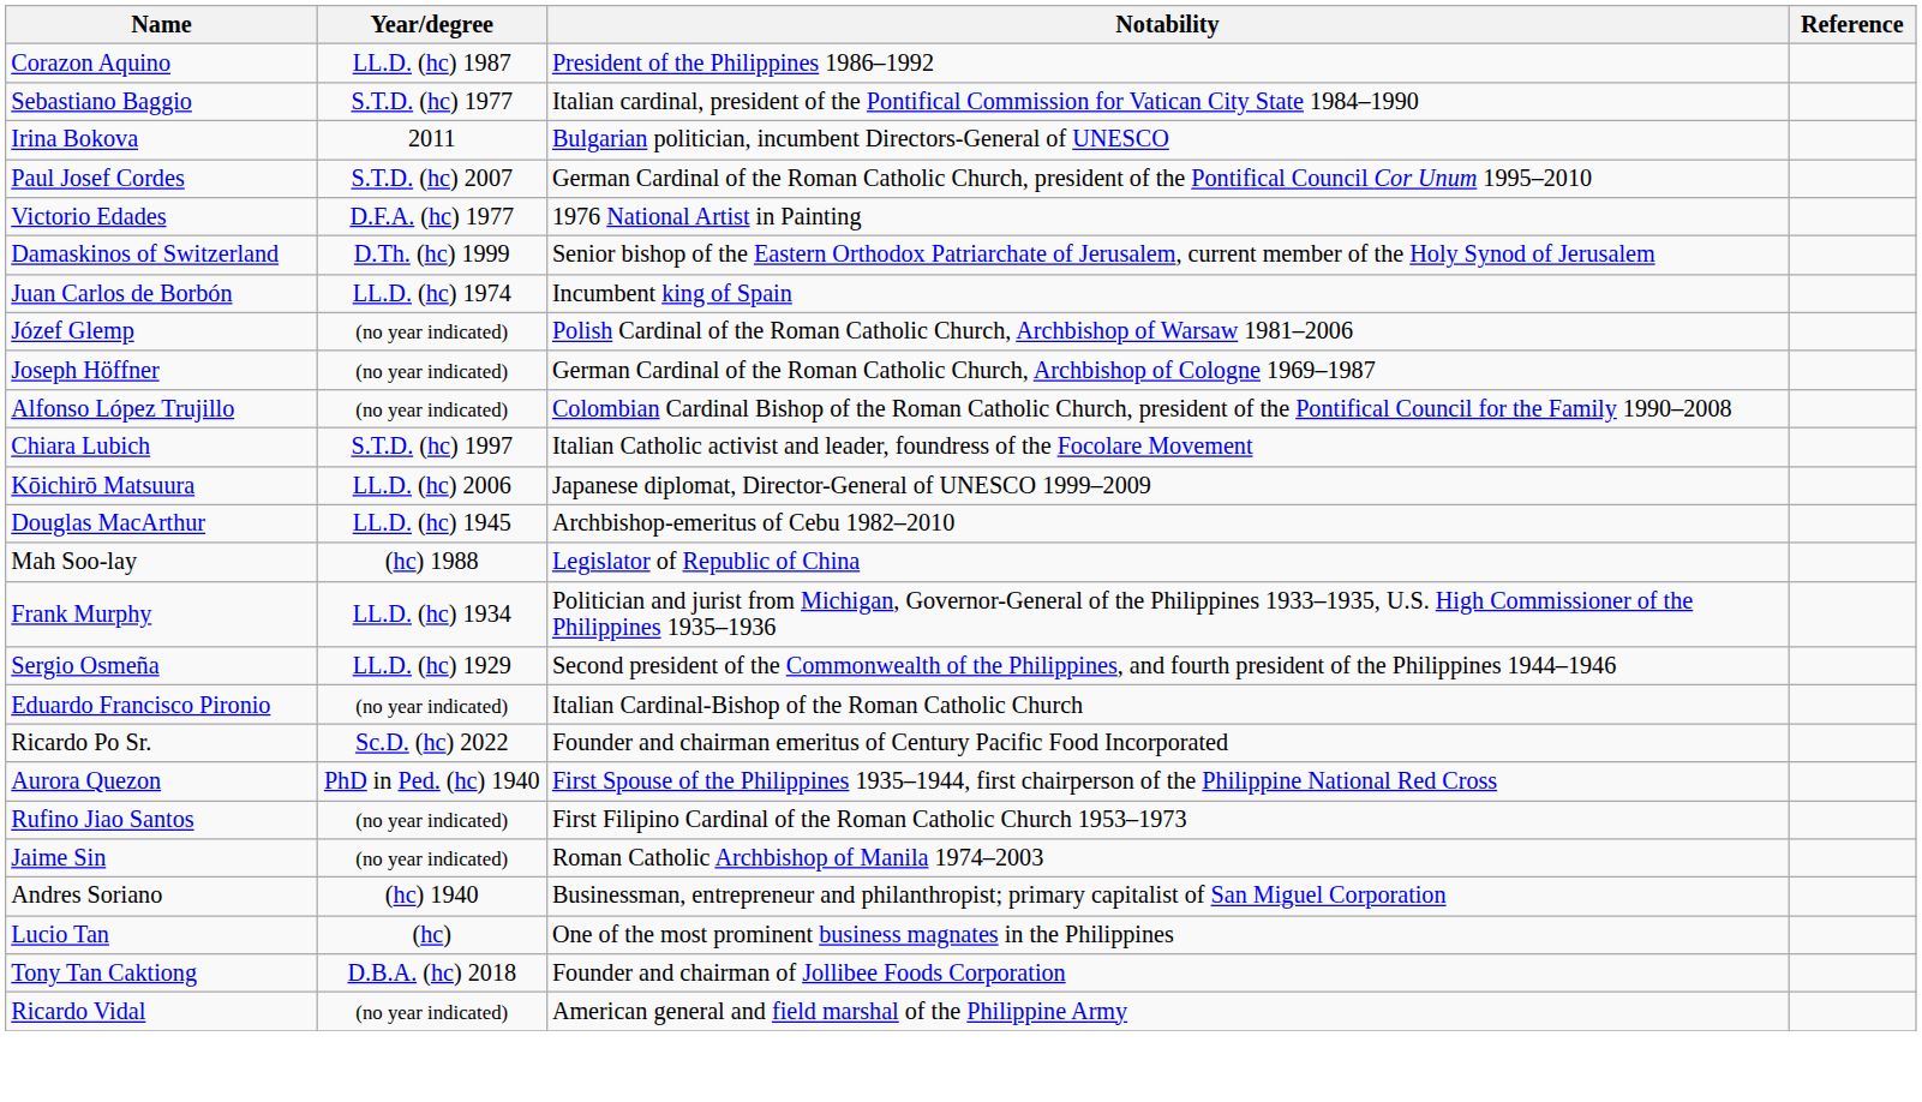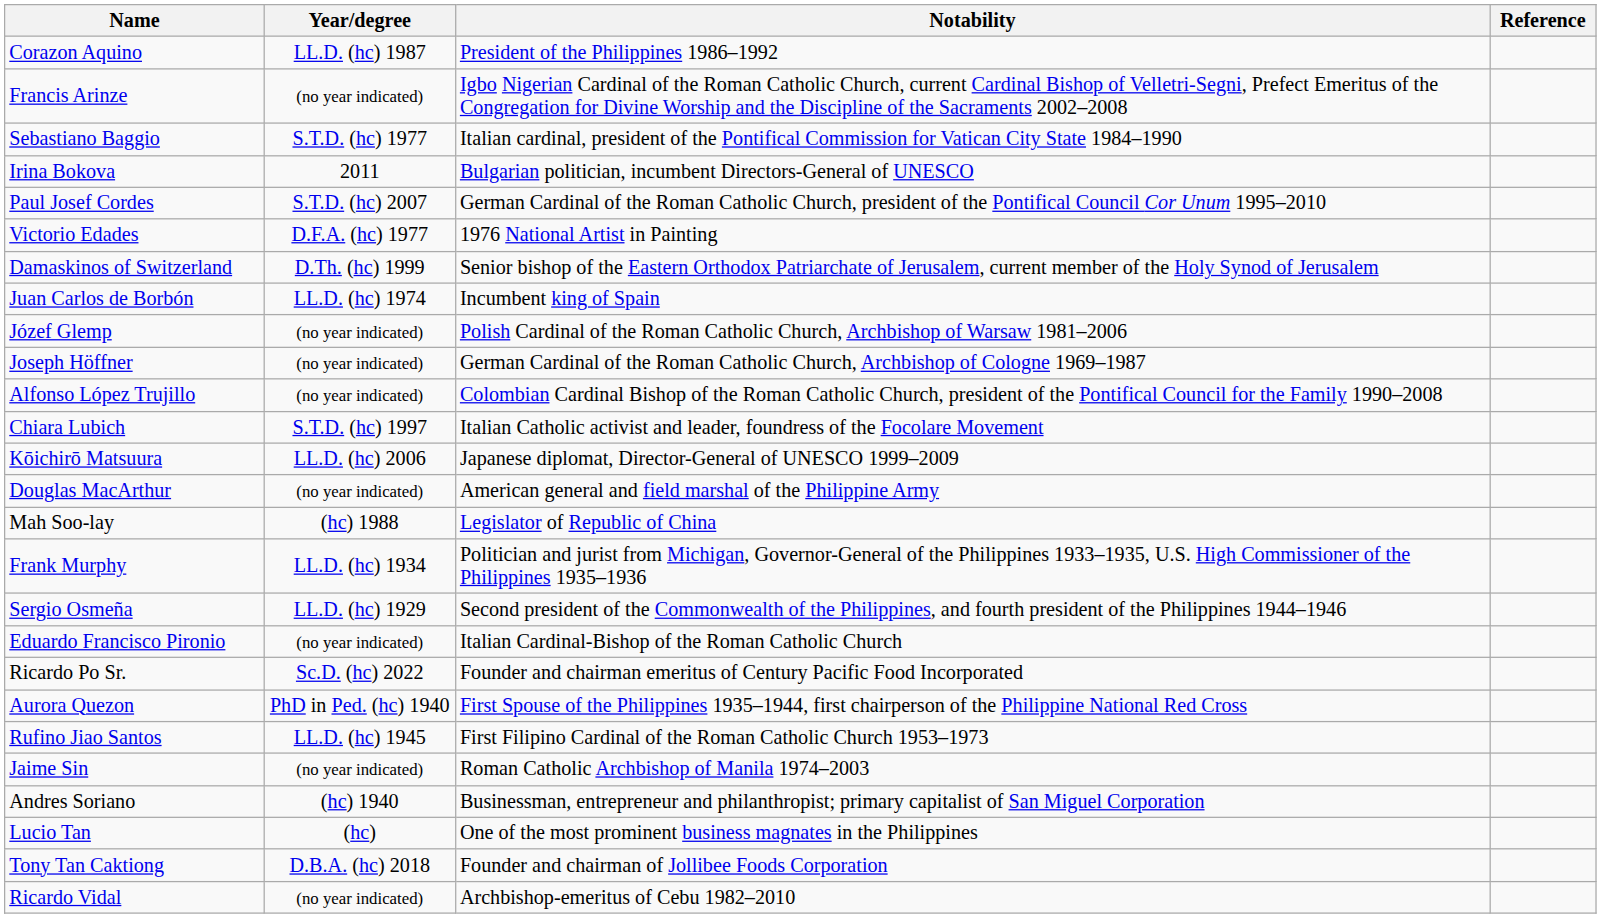+ row: Francis Arinze | (no year indicated) | Igbo Nigerian Cardinal of the Roman Catholic Church, current Cardinal Bishop of Velletri-Segni, Prefect Emeritus of the Congregation for Divine Worship and the Discipline of the Sacraments 2002–2008
Douglas MacArthur | Year/degree: LL.D. (hc) 1945 -> (no year indicated)
Douglas MacArthur | Notability: Archbishop-emeritus of Cebu 1982–2010 -> American general and field marshal of the Philippine Army
Rufino Jiao Santos | Year/degree: (no year indicated) -> LL.D. (hc) 1945
Ricardo Vidal | Notability: American general and field marshal of the Philippine Army -> Archbishop-emeritus of Cebu 1982–2010
